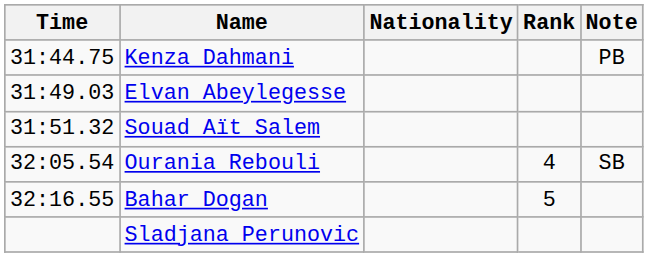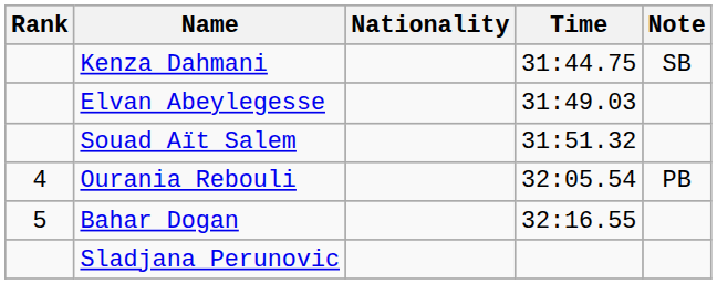columns swapped: Rank <-> Time
Kenza Dahmani | Note: PB -> SB
Ourania Rebouli | Note: SB -> PB
